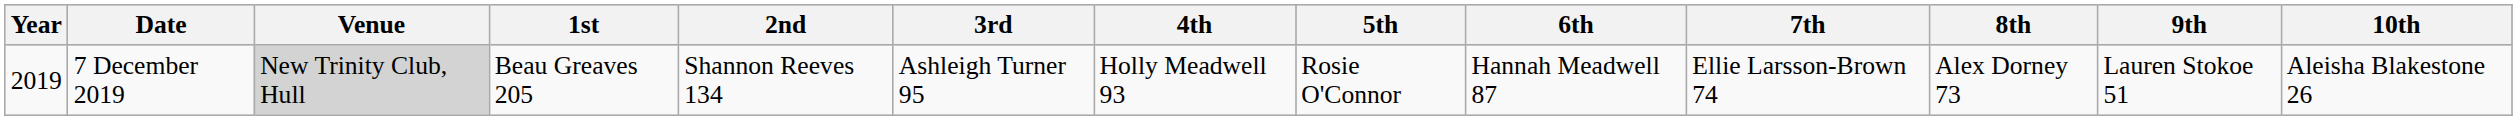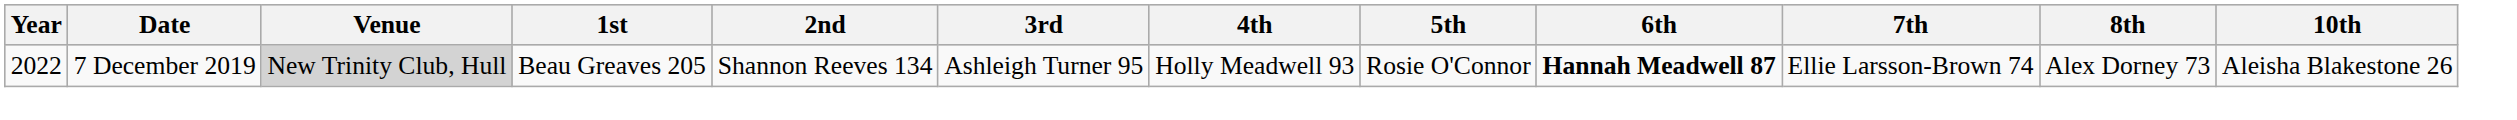- column: 9th | Lauren Stokoe 51
7 December 2019 | Year: 2019 -> 2022
7 December 2019 | 6th: normal -> bold
